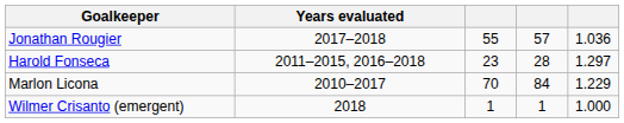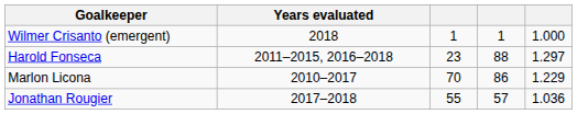rows swapped: Jonathan Rougier <-> Wilmer Crisanto (emergent)
Harold Fonseca | column 4: 28 -> 88
Marlon Licona | column 4: 84 -> 86
